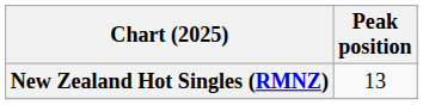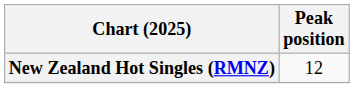New Zealand Hot Singles (RMNZ) | Peak position: 13 -> 12
